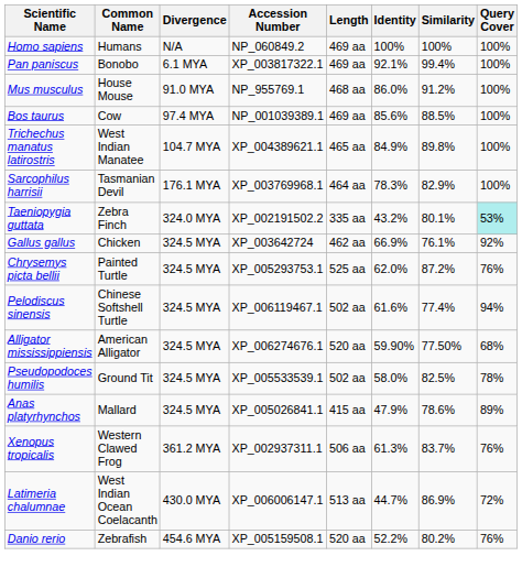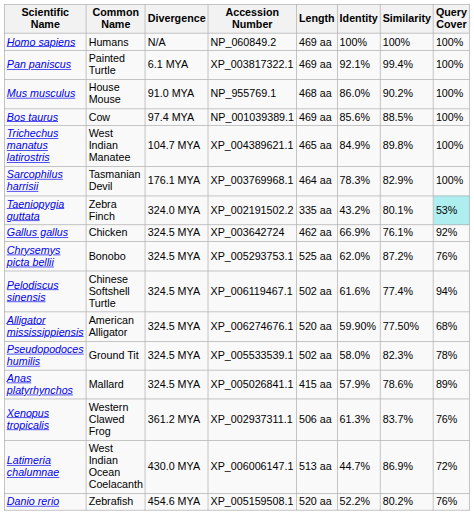Pan paniscus | Common Name: Bonobo -> Painted Turtle
Mus musculus | Similarity: 91.2% -> 90.2%
Chrysemys picta bellii | Common Name: Painted Turtle -> Bonobo
Pseudopodoces humilis | Similarity: 82.5% -> 82.3%
Anas platyrhynchos | Identity: 47.9% -> 57.9%
